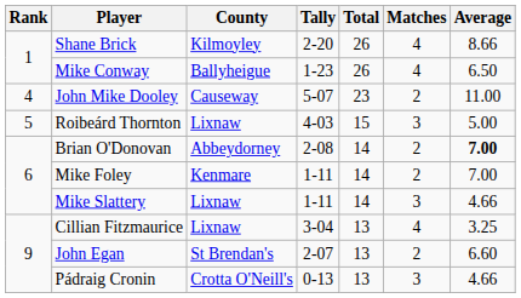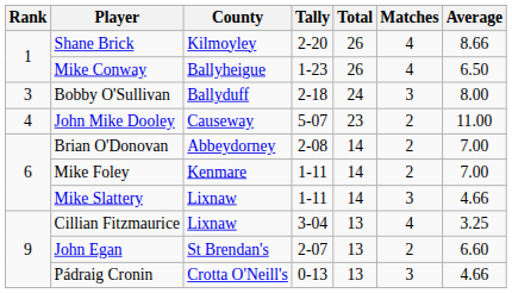+ row: 3 | Bobby O'Sullivan | Ballyduff | 2-18 | 24 | 3 | 8.00
- row: 5 | Roibeárd Thornton | Lixnaw | 4-03 | 15 | 3 | 5.00
Brian O'Donovan | Average: bold -> normal
